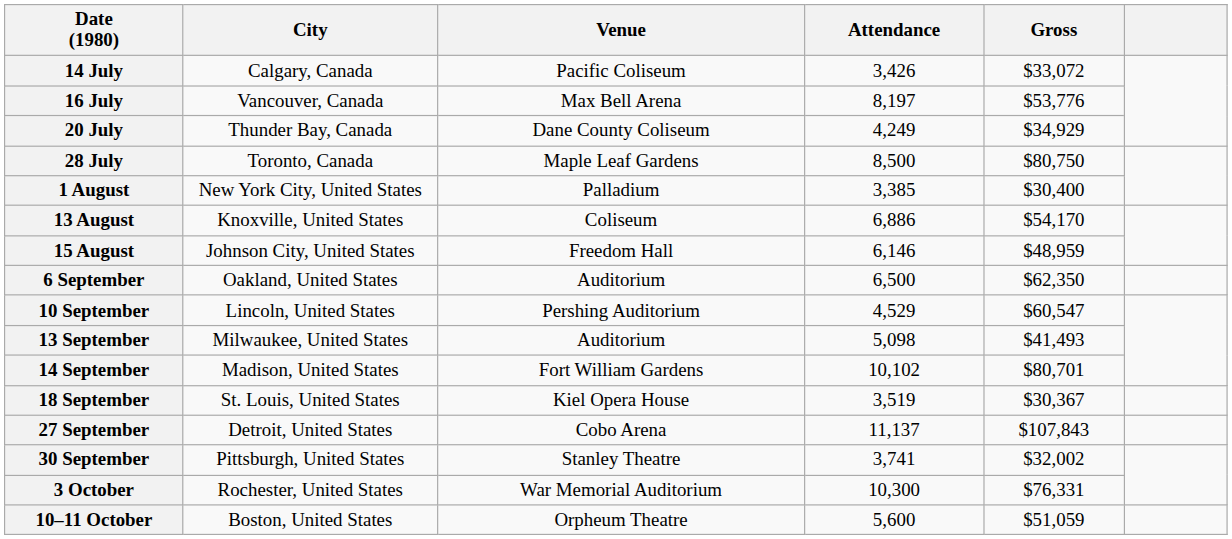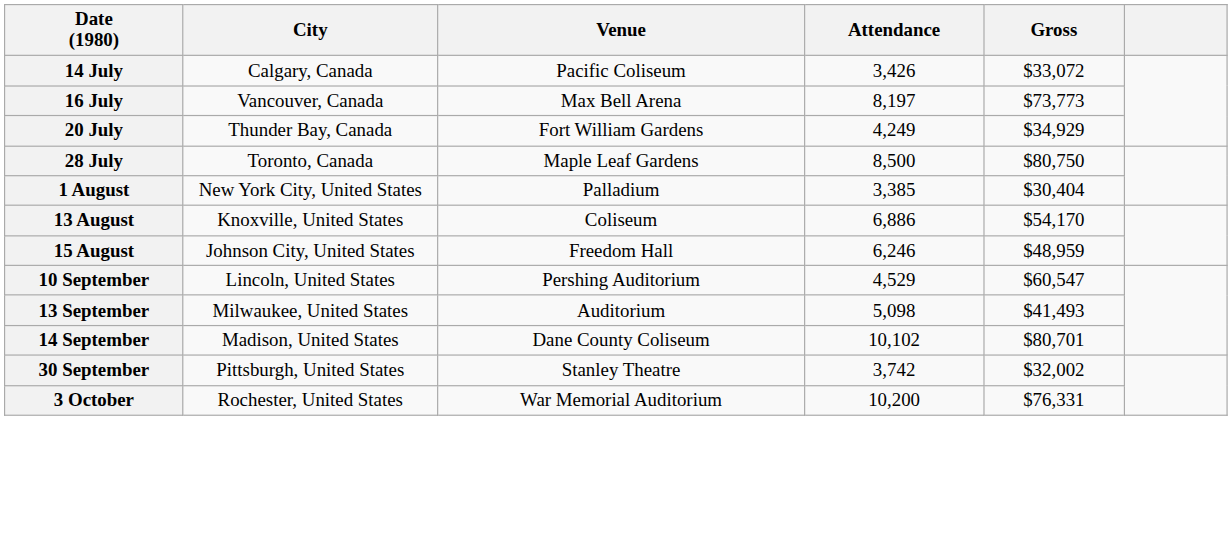16 July | Gross: $53,776 -> $73,773
20 July | Venue: Dane County Coliseum -> Fort William Gardens
1 August | Gross: $30,400 -> $30,404
15 August | Attendance: 6,146 -> 6,246
- row: 6 September | Oakland, United States | Auditorium | 6,500 | $62,350
14 September | Venue: Fort William Gardens -> Dane County Coliseum
- row: 18 September | St. Louis, United States | Kiel Opera House | 3,519 | $30,367
- row: 27 September | Detroit, United States | Cobo Arena | 11,137 | $107,843
30 September | Attendance: 3,741 -> 3,742
3 October | Attendance: 10,300 -> 10,200
- row: 10–11 October | Boston, United States | Orpheum Theatre | 5,600 | $51,059
